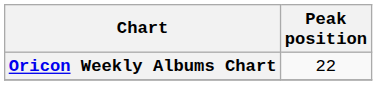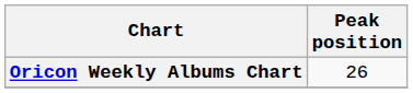Oricon Weekly Albums Chart | Peak position: 22 -> 26
